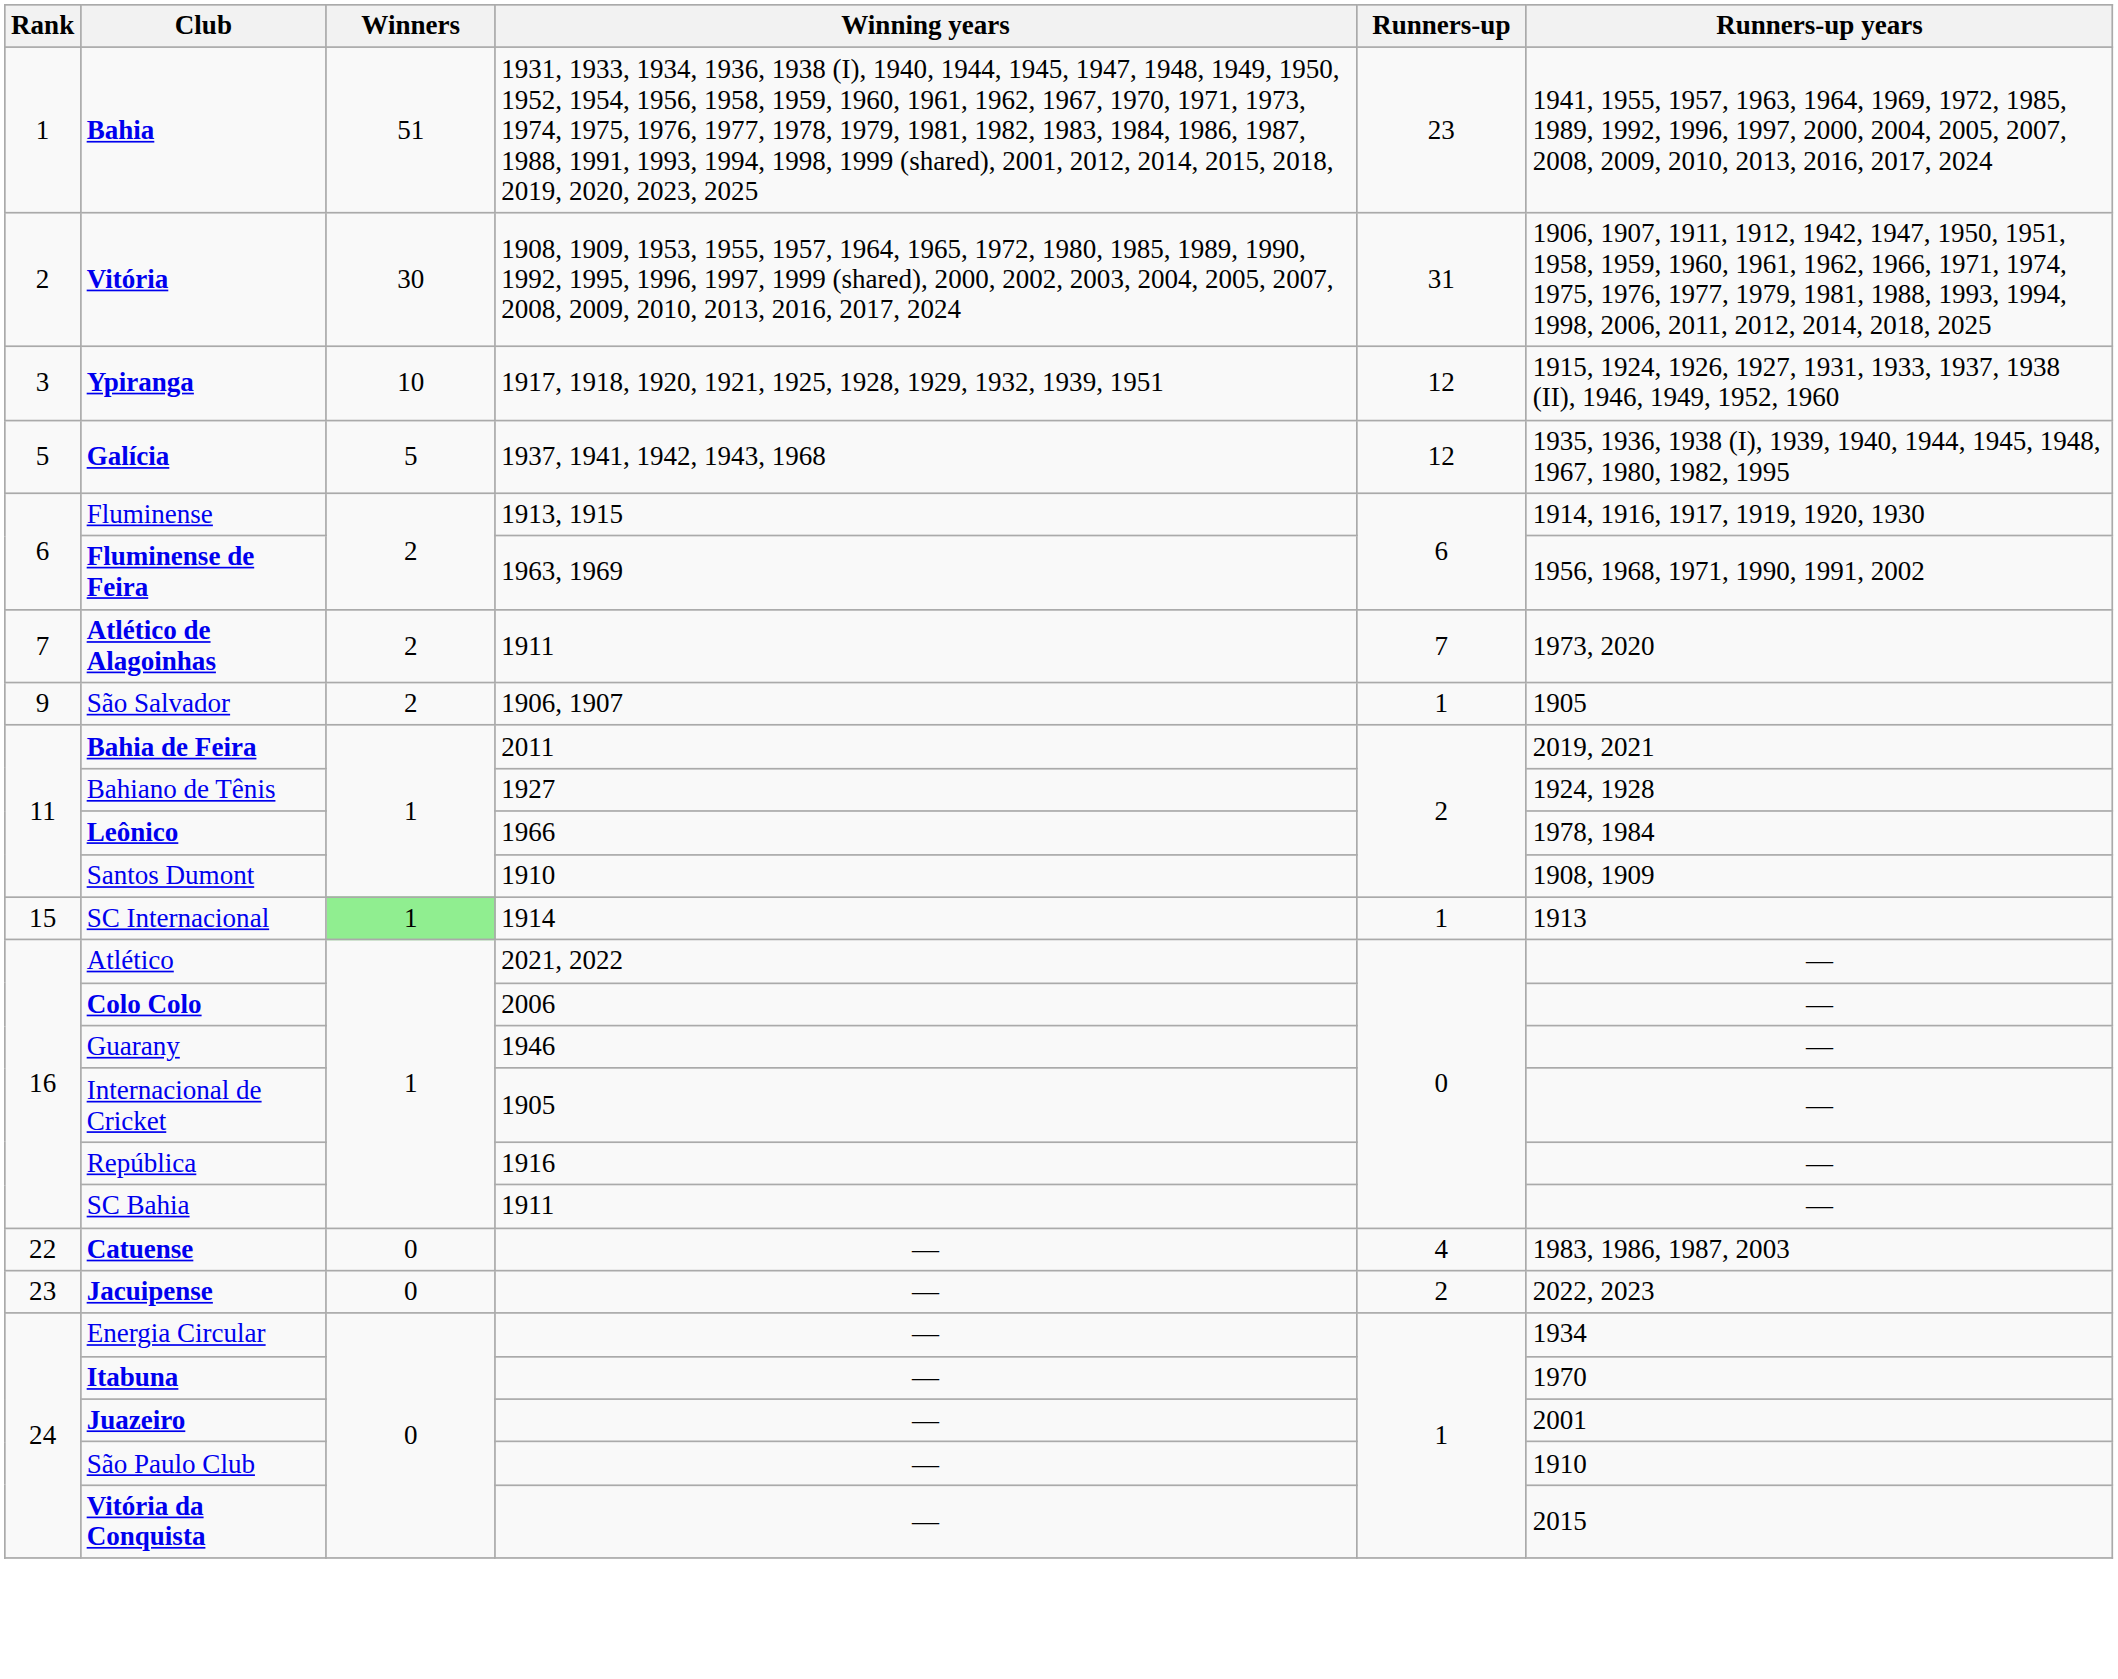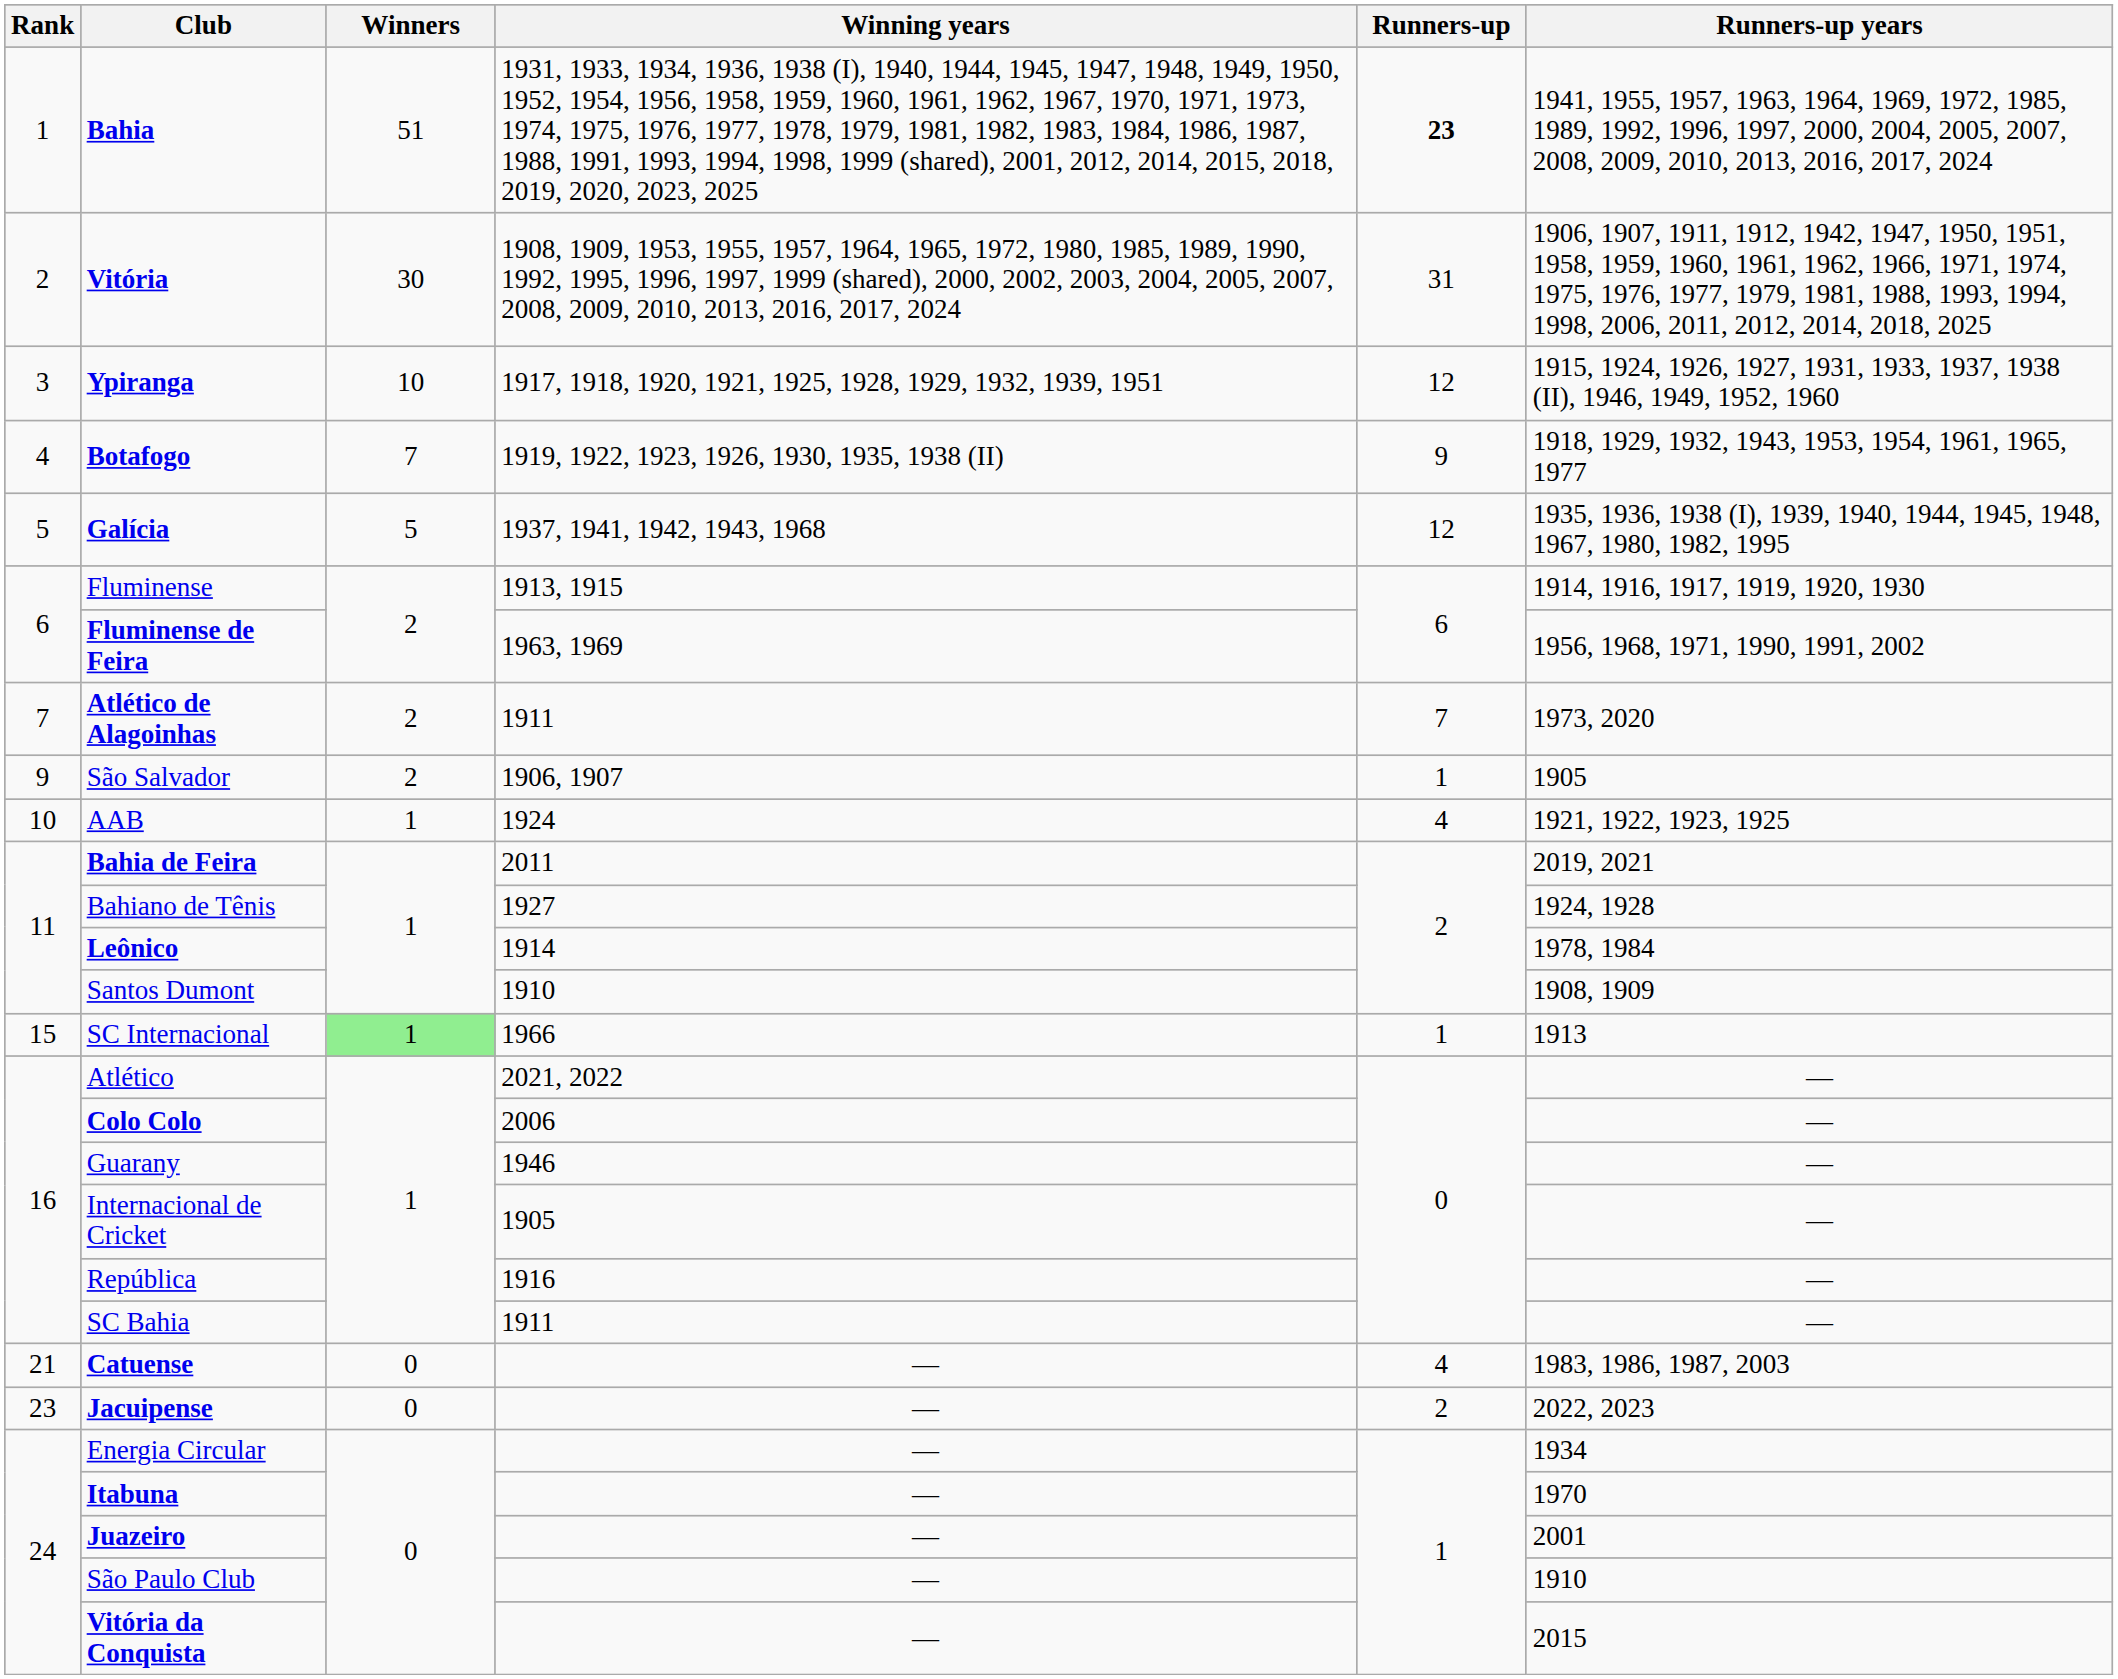Bahia | Runners-up: normal -> bold
+ row: 4 | Botafogo | 7 | 1919, 1922, 1923, 1926, 1930, 1935, 1938 (II) | 9 | 1918, 1929, 1932, 1943, 1953, 1954, 1961, 1965, 1977
+ row: 10 | AAB | 1 | 1924 | 4 | 1921, 1922, 1923, 1925
Leônico | Winning years: 1966 -> 1914
SC Internacional | Winning years: 1914 -> 1966
Catuense | Rank: 22 -> 21
